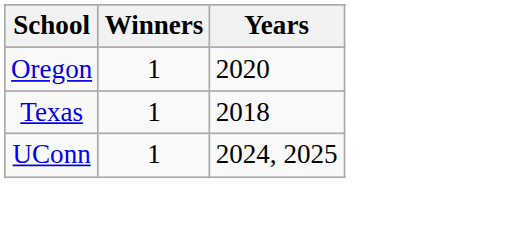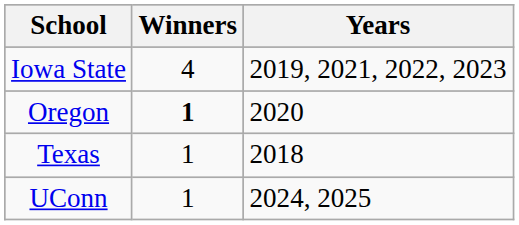+ row: Iowa State | 4 | 2019, 2021, 2022, 2023
Oregon | Winners: normal -> bold
